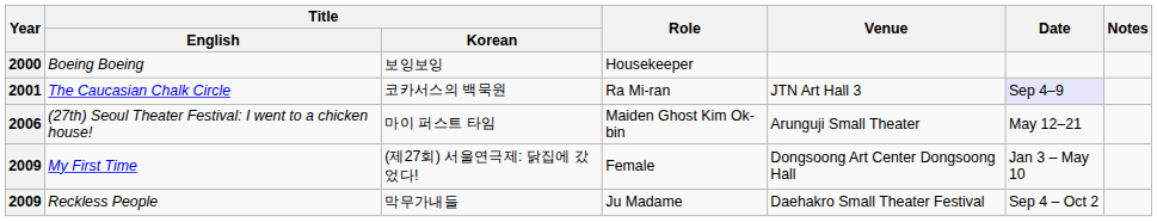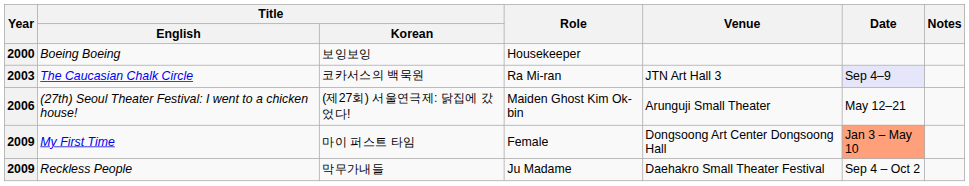The Caucasian Chalk Circle | Year: 2001 -> 2003
(27th) Seoul Theater Festival: I went to a chicken house! | Title / Korean: 마이 퍼스트 타임 -> (제27회) 서울연극제: 닭집에 갔었다!
My First Time | Title / Korean: (제27회) 서울연극제: 닭집에 갔었다! -> 마이 퍼스트 타임
My First Time | Date: no background -> lightsalmon background
